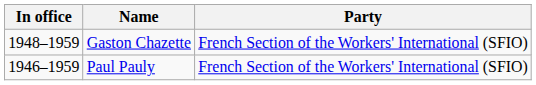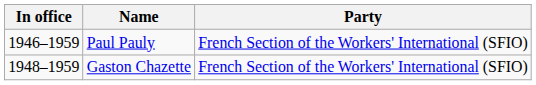rows swapped: Gaston Chazette <-> Paul Pauly
